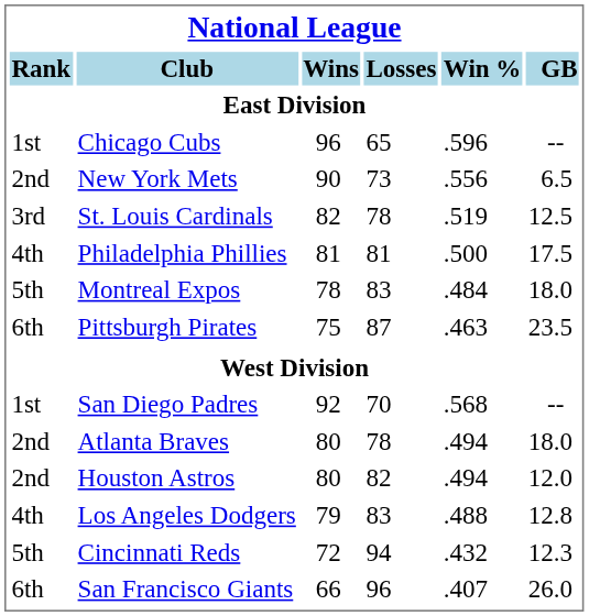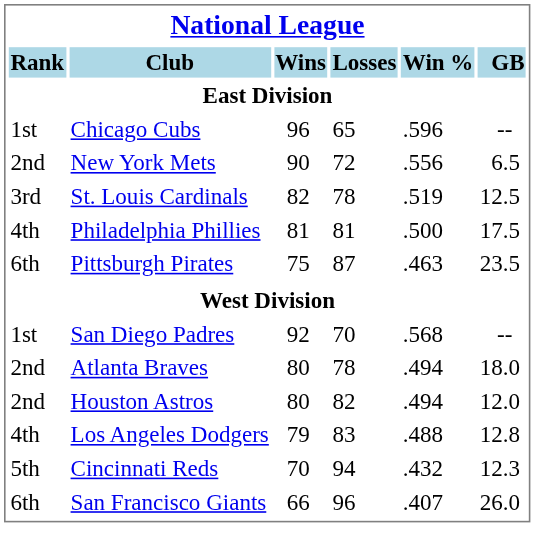New York Mets | Losses: 73 -> 72
- row: 5th | Montreal Expos | 78 | 83 | .484 | 18.0
Cincinnati Reds | Wins: 72 -> 70
